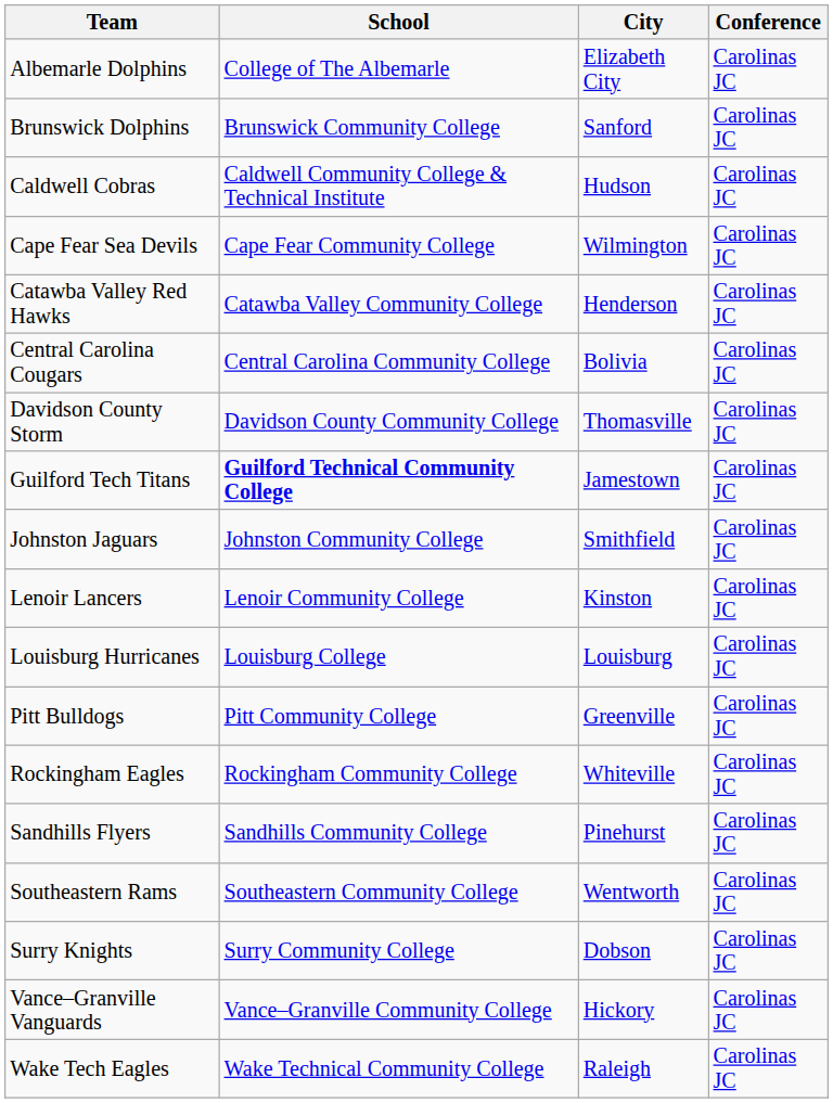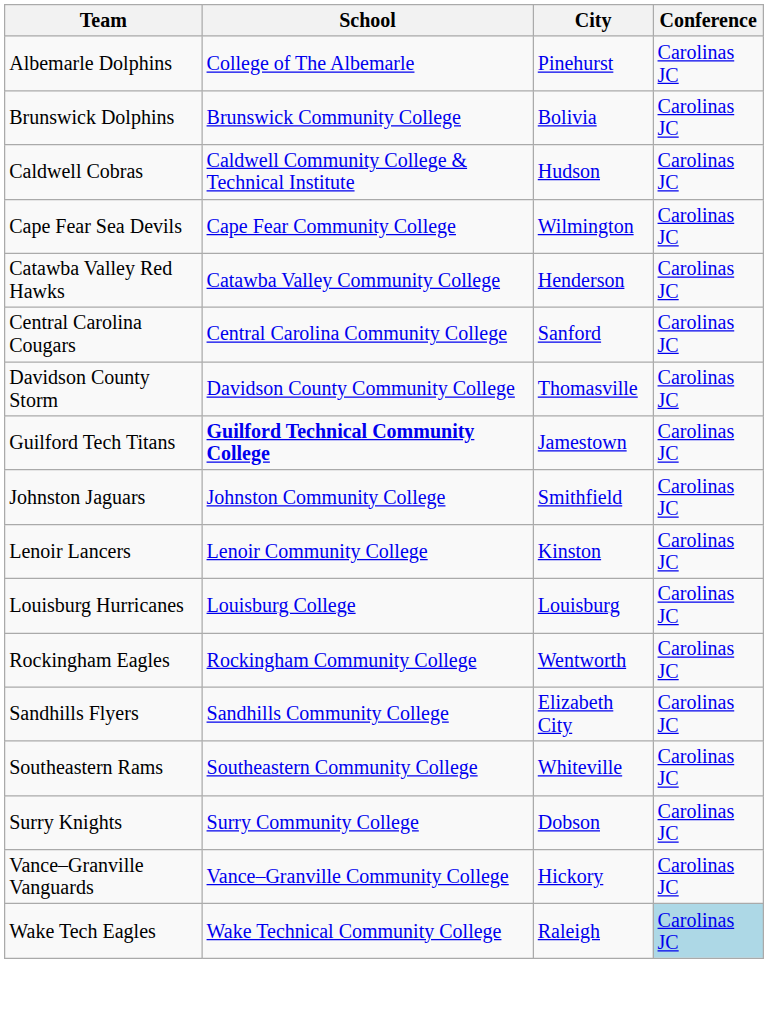Albemarle Dolphins | City: Elizabeth City -> Pinehurst
Brunswick Dolphins | City: Sanford -> Bolivia
Central Carolina Cougars | City: Bolivia -> Sanford
- row: Pitt Bulldogs | Pitt Community College | Greenville | Carolinas JC
Rockingham Eagles | City: Whiteville -> Wentworth
Sandhills Flyers | City: Pinehurst -> Elizabeth City
Southeastern Rams | City: Wentworth -> Whiteville
Wake Tech Eagles | Conference: no background -> lightblue background
